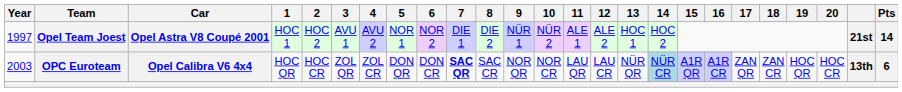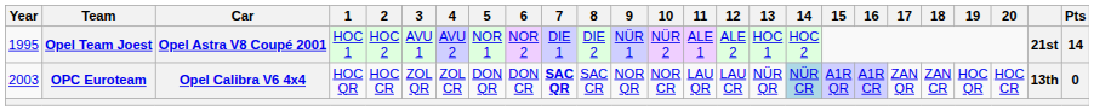Opel Team Joest | Year: 1997 -> 1995
OPC Euroteam | Pts: 6 -> 0
